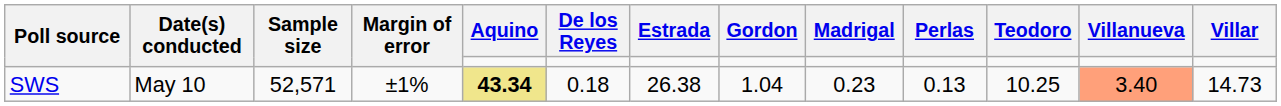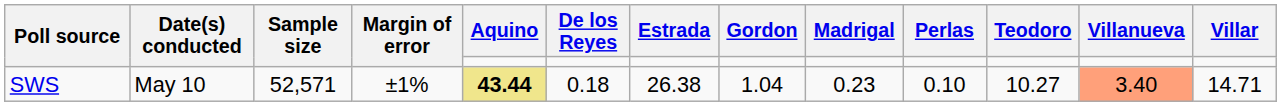SWS | Aquino: 43.34 -> 43.44
SWS | Perlas: 0.13 -> 0.10
SWS | Teodoro: 10.25 -> 10.27
SWS | Villar: 14.73 -> 14.71
